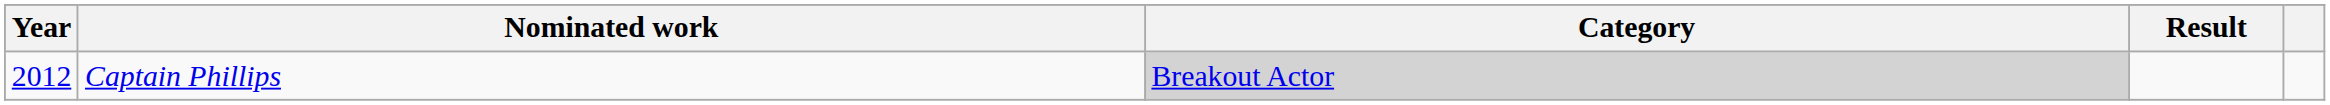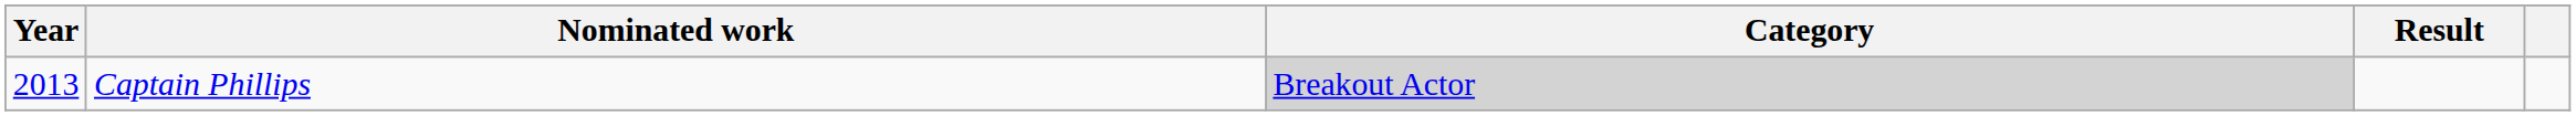Captain Phillips | Year: 2012 -> 2013
